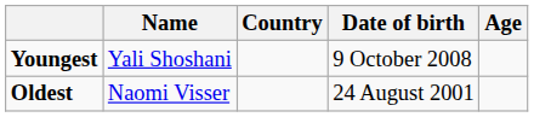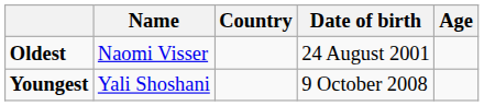rows swapped: Youngest <-> Oldest
